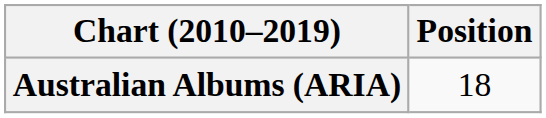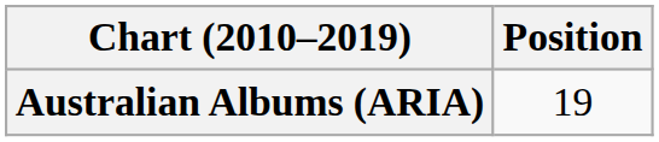Australian Albums (ARIA) | Position: 18 -> 19
